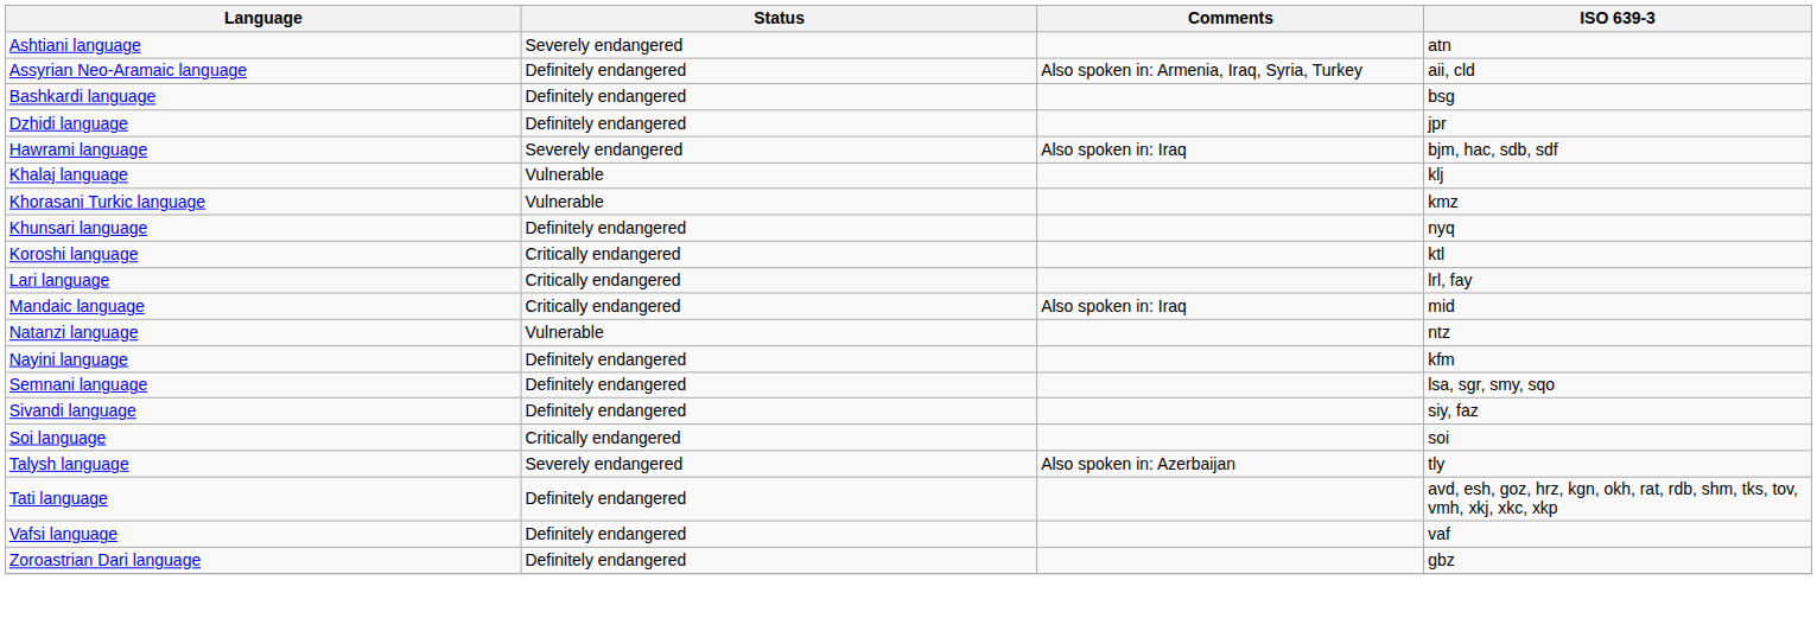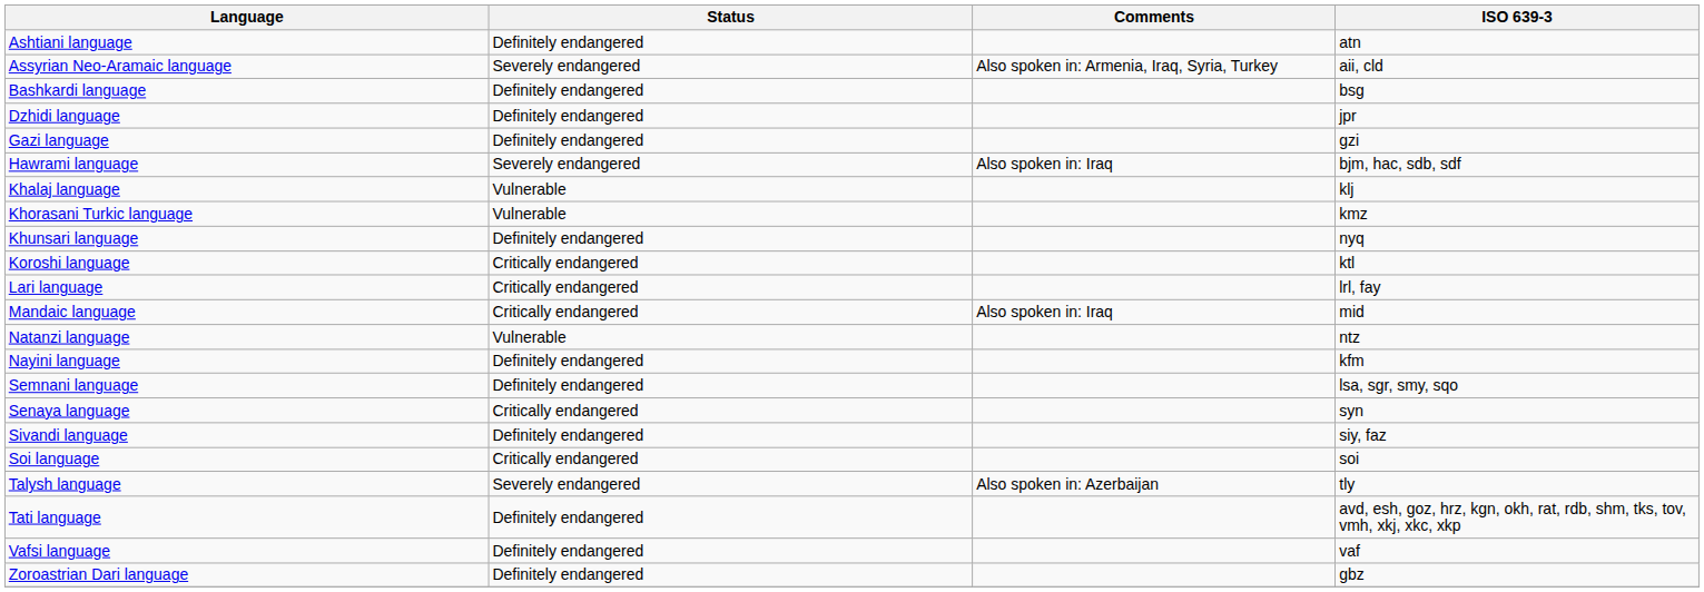Ashtiani language | Status: Severely endangered -> Definitely endangered
Assyrian Neo-Aramaic language | Status: Definitely endangered -> Severely endangered
+ row: Gazi language | Definitely endangered | gzi
+ row: Senaya language | Critically endangered | syn
